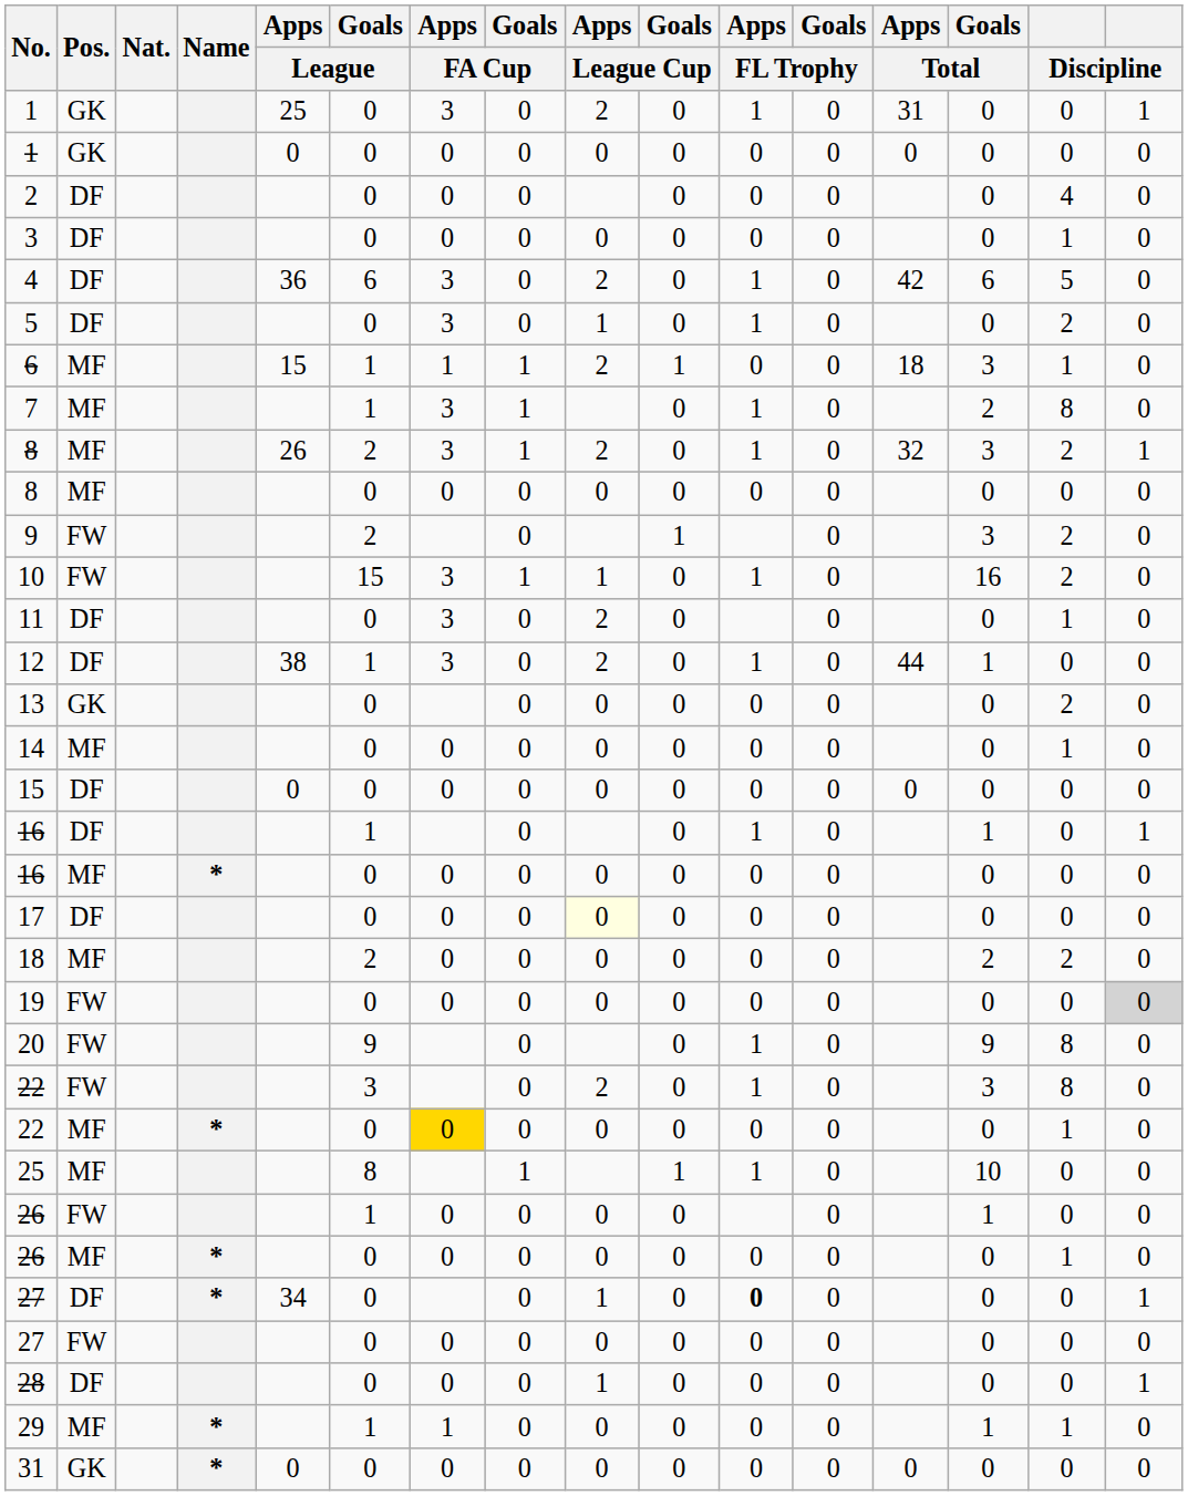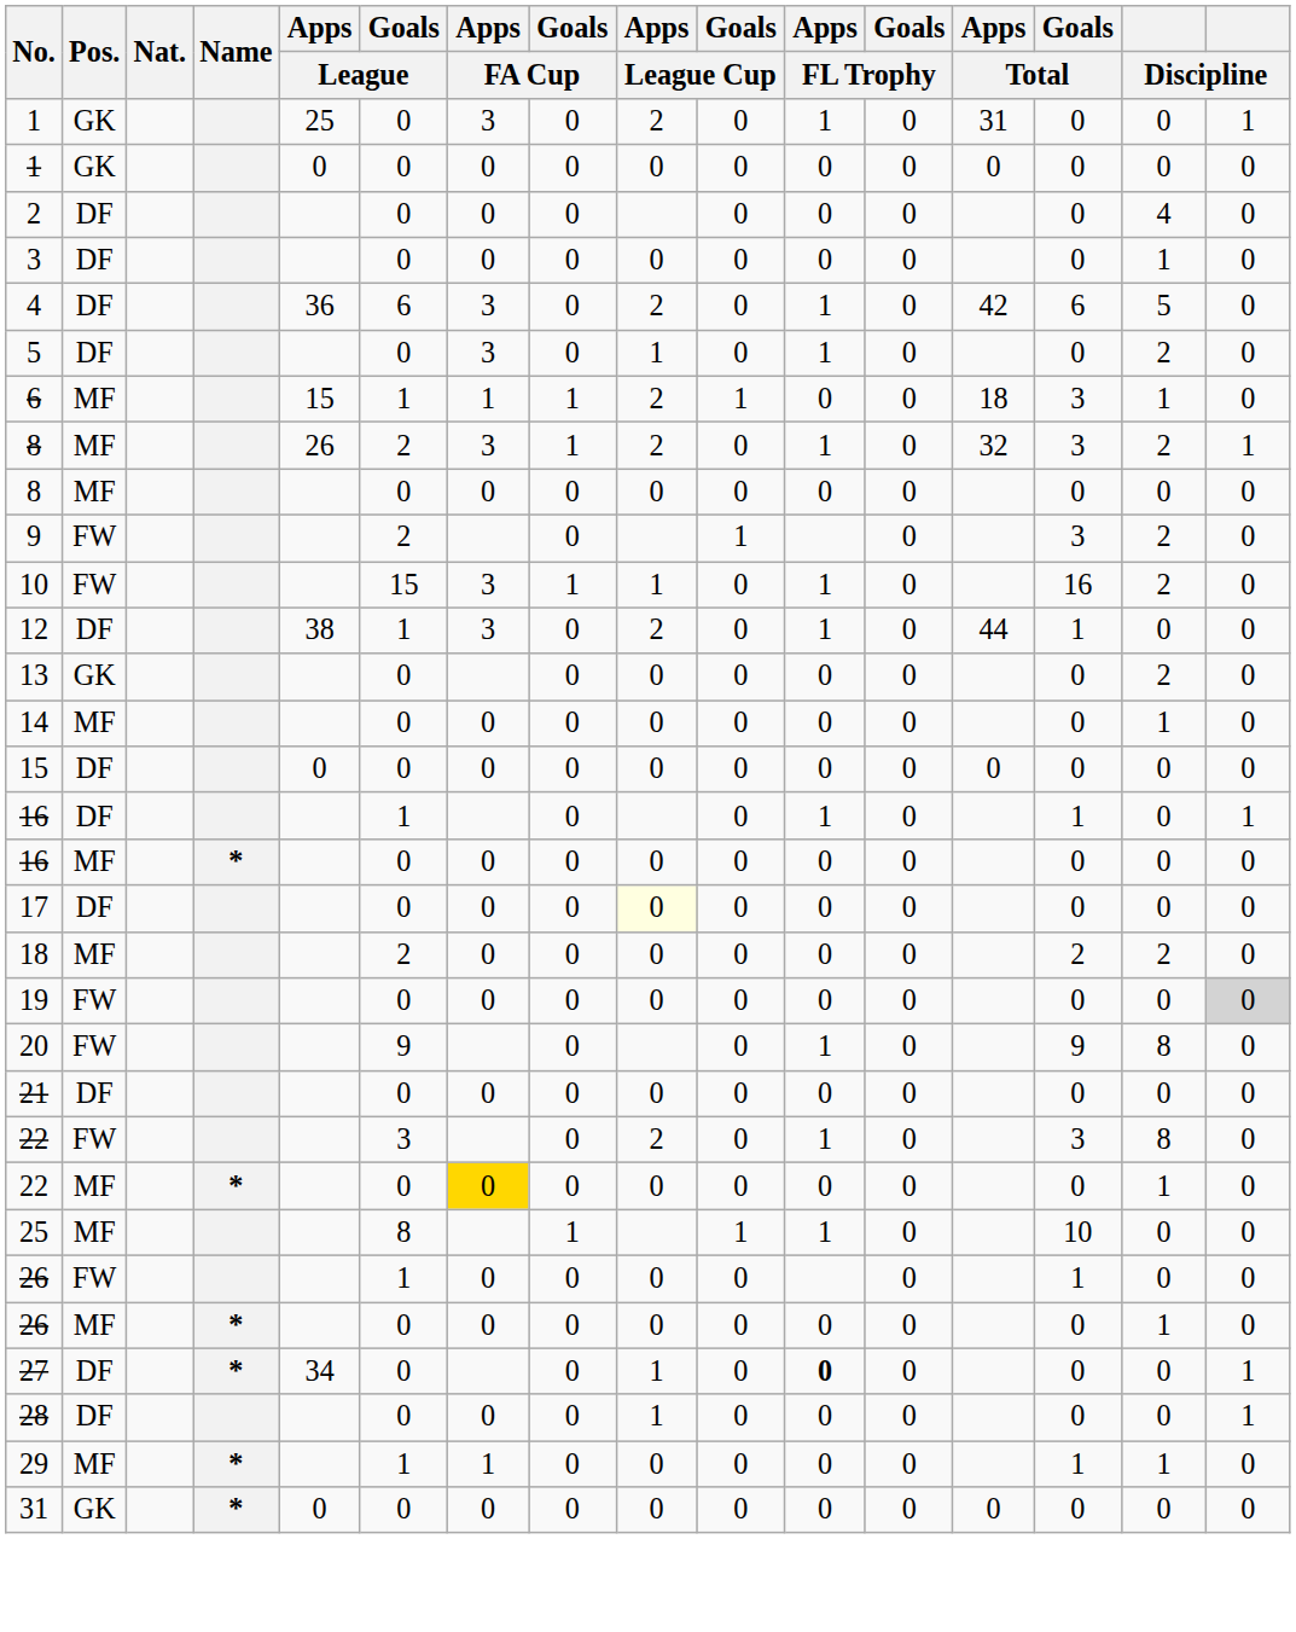- row: 7 | MF | 1 | 3 | 1 | 0 | 1 | 0 | 2 | 8 | 0
- row: 11 | DF | 0 | 3 | 0 | 2 | 0 | 0 | 0 | 1 | 0
+ row: 21 | DF | 0 | 0 | 0 | 0 | 0 | 0 | 0 | 0 | 0 | 0
- row: 27 | FW | 0 | 0 | 0 | 0 | 0 | 0 | 0 | 0 | 0 | 0
